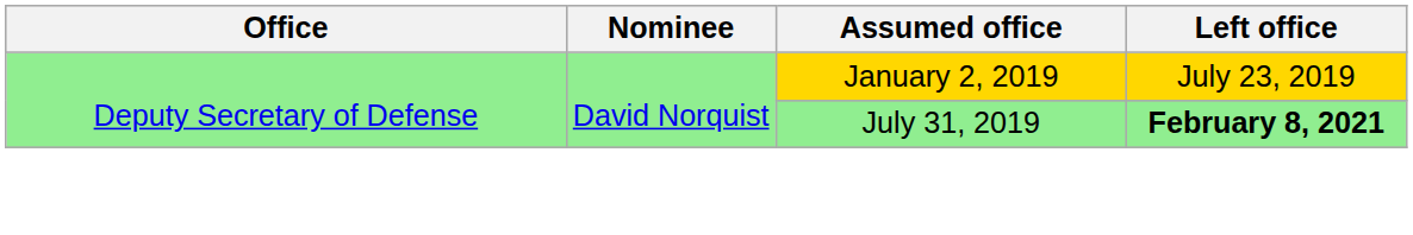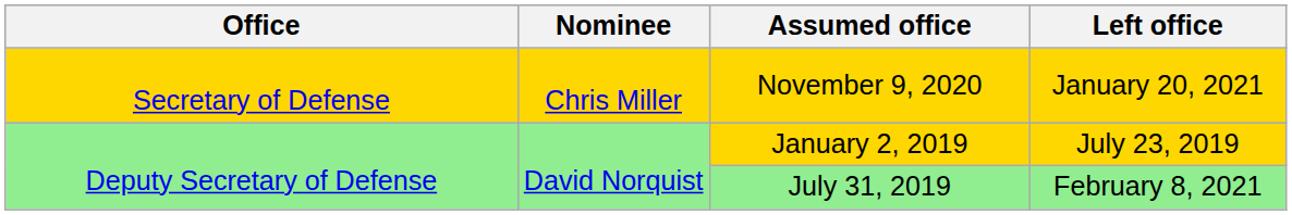+ row: Secretary of Defense | Chris Miller | November 9, 2020 | January 20, 2021
July 31, 2019 | Left office: bold -> normal
